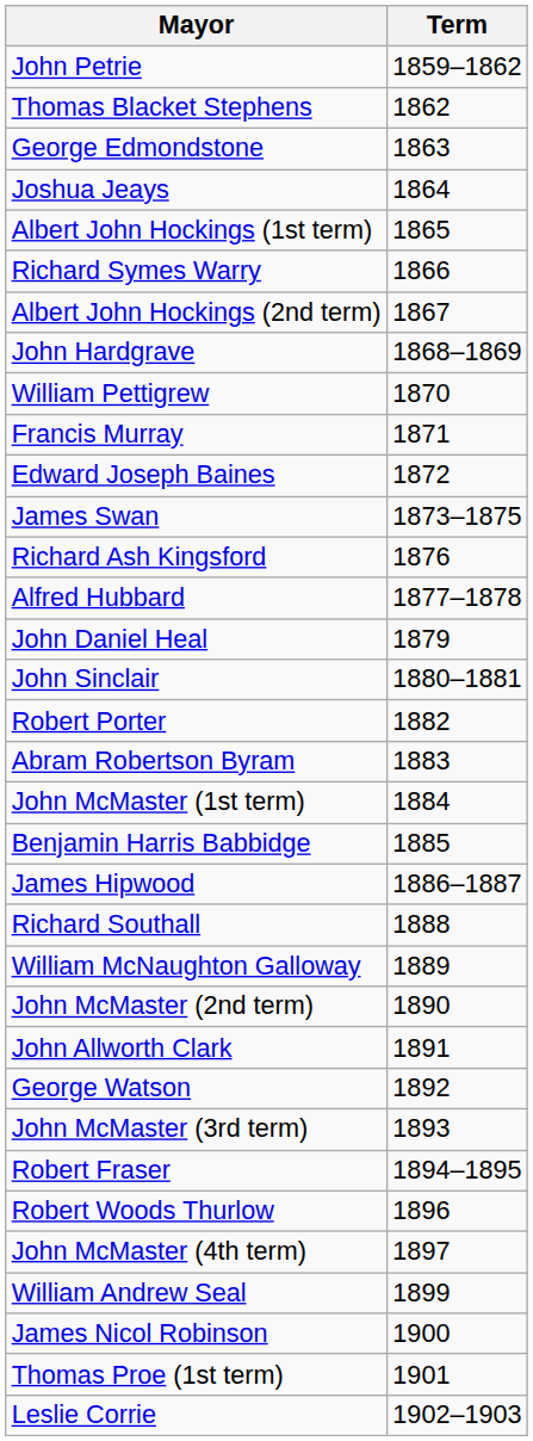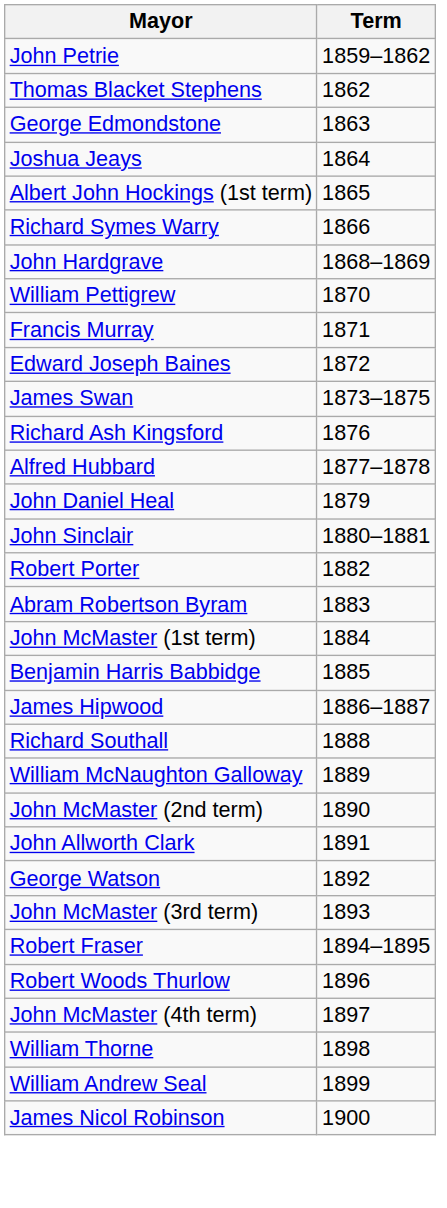- row: Albert John Hockings (2nd term) | 1867
+ row: William Thorne | 1898
- row: Thomas Proe (1st term) | 1901
- row: Leslie Corrie | 1902–1903
